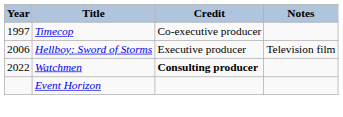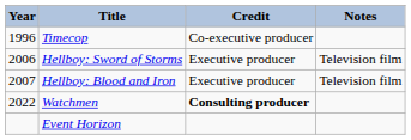Timecop | Year: 1997 -> 1996
+ row: 2007 | Hellboy: Blood and Iron | Executive producer | Television film
